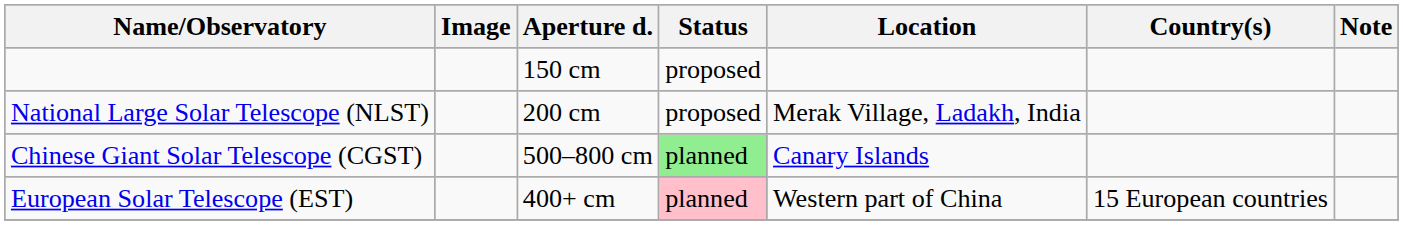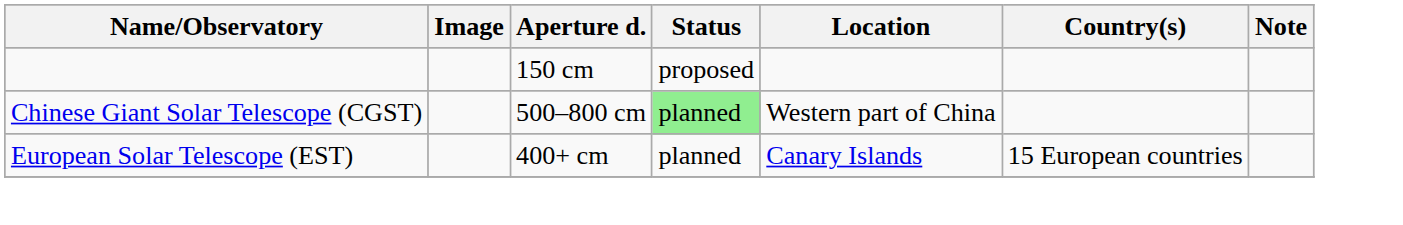- row: National Large Solar Telescope (NLST) | 200 cm | proposed | Merak Village, Ladakh, India
Chinese Giant Solar Telescope (CGST) | Location: Canary Islands -> Western part of China
European Solar Telescope (EST) | Status: pink background -> no background
European Solar Telescope (EST) | Location: Western part of China -> Canary Islands
